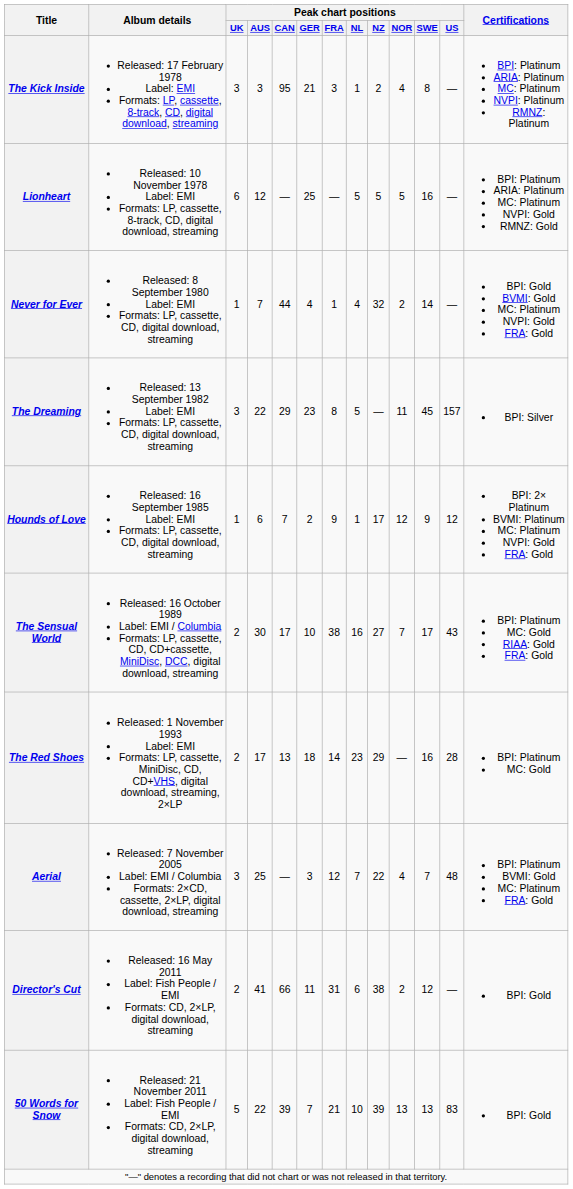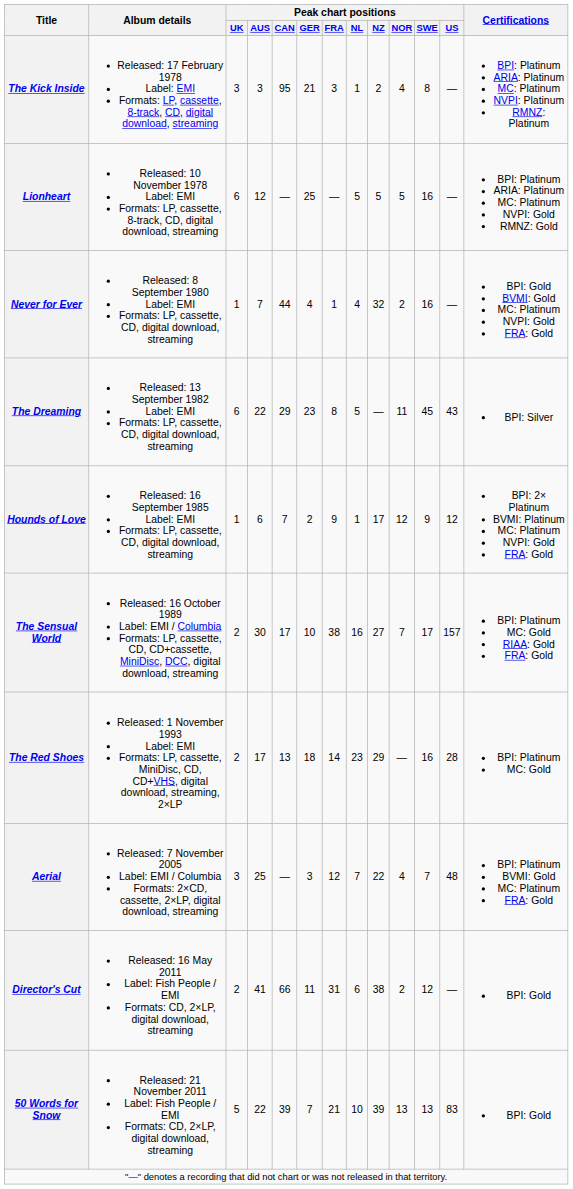Never for Ever | Peak chart positions / SWE: 14 -> 16
The Dreaming | Peak chart positions / UK: 3 -> 6
The Dreaming | Peak chart positions / US: 157 -> 43
The Sensual World | Peak chart positions / US: 43 -> 157
